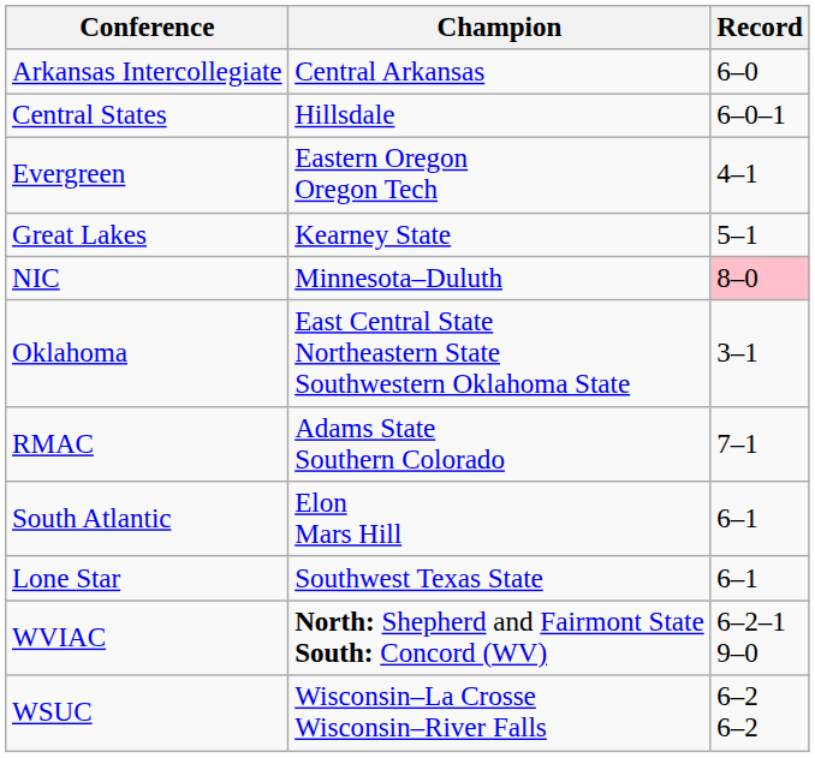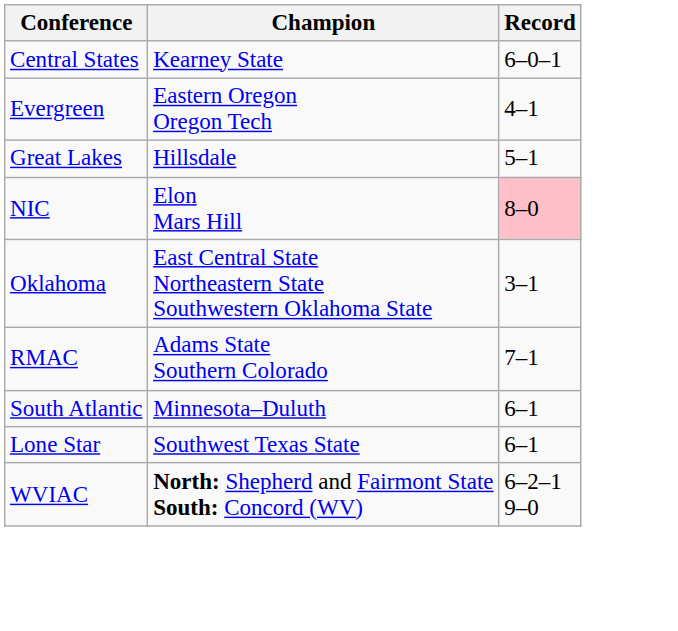- row: Arkansas Intercollegiate | Central Arkansas | 6–0
Central States | Champion: Hillsdale -> Kearney State
Great Lakes | Champion: Kearney State -> Hillsdale
NIC | Champion: Minnesota–Duluth -> Elon Mars Hill
South Atlantic | Champion: Elon Mars Hill -> Minnesota–Duluth
- row: WSUC | Wisconsin–La Crosse Wisconsin–River Falls | 6–2 6–2
